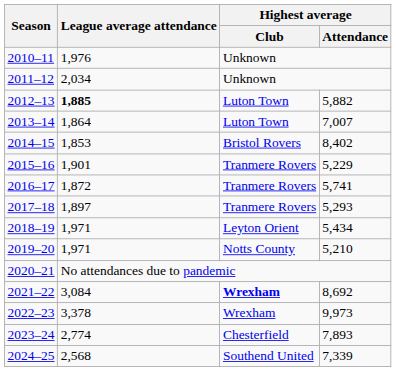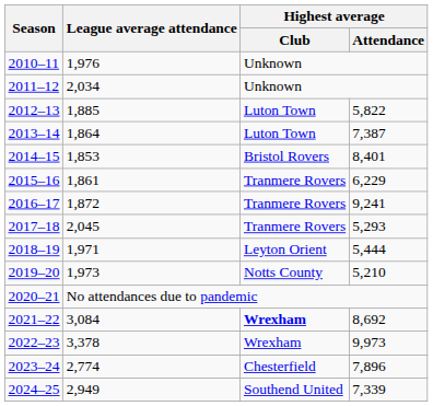2012–13 | League average attendance: bold -> normal
2012–13 | Highest average / Attendance: 5,882 -> 5,822
2013–14 | Highest average / Attendance: 7,007 -> 7,387
2014–15 | Highest average / Attendance: 8,402 -> 8,401
2015–16 | League average attendance: 1,901 -> 1,861
2015–16 | Highest average / Attendance: 5,229 -> 6,229
2016–17 | Highest average / Attendance: 5,741 -> 9,241
2017–18 | League average attendance: 1,897 -> 2,045
2018–19 | Highest average / Attendance: 5,434 -> 5,444
2019–20 | League average attendance: 1,971 -> 1,973
2023–24 | Highest average / Attendance: 7,893 -> 7,896
2024–25 | League average attendance: 2,568 -> 2,949
